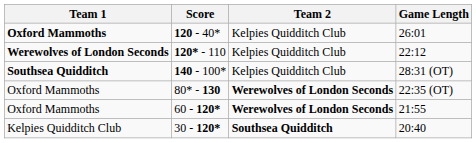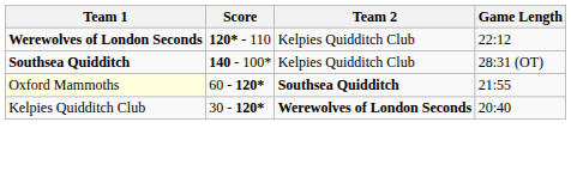- row: Oxford Mammoths | 120 - 40* | Kelpies Quidditch Club | 26:01
- row: Oxford Mammoths | 80* - 130 | Werewolves of London Seconds | 22:35 (OT)
60 - 120* | Team 1: no background -> lightyellow background
60 - 120* | Team 2: Werewolves of London Seconds -> Southsea Quidditch
30 - 120* | Team 2: Southsea Quidditch -> Werewolves of London Seconds
